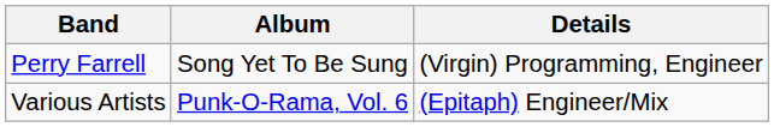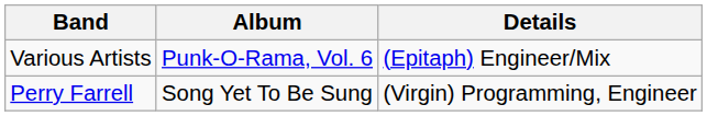rows swapped: Perry Farrell <-> Various Artists
